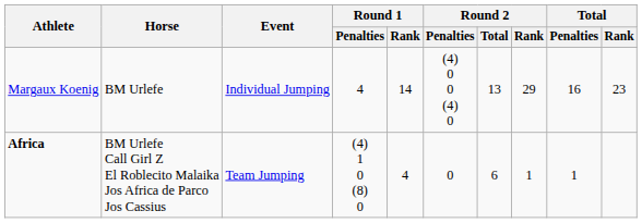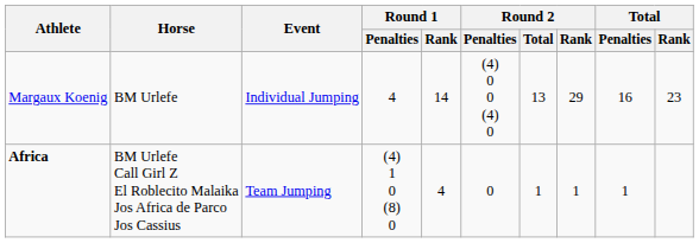Africa | Round 2 / Total: 6 -> 1
